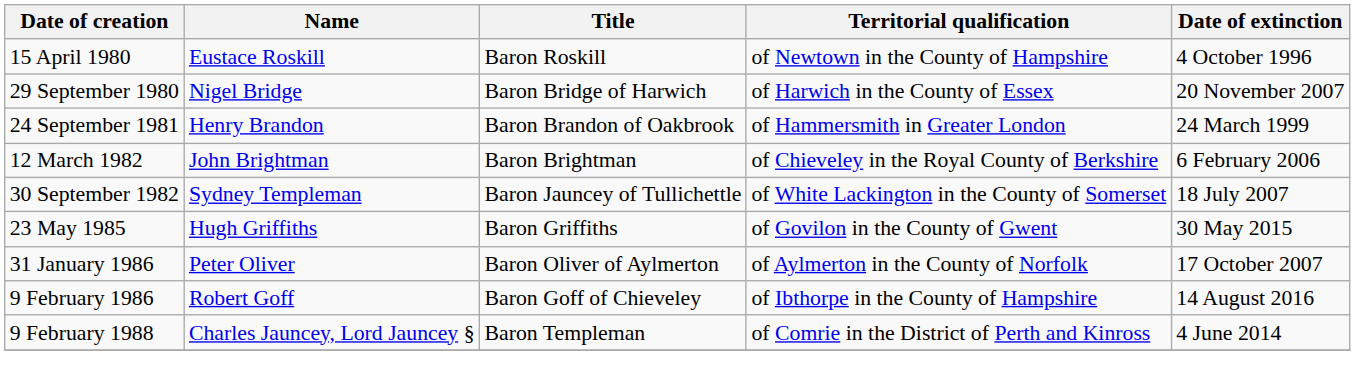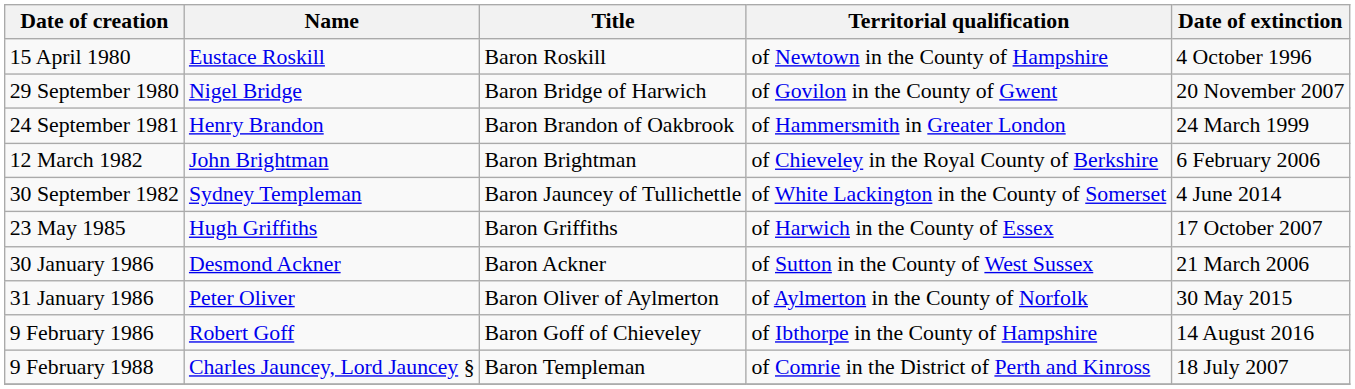29 September 1980 | Territorial qualification: of Harwich in the County of Essex -> of Govilon in the County of Gwent
30 September 1982 | Date of extinction: 18 July 2007 -> 4 June 2014
23 May 1985 | Territorial qualification: of Govilon in the County of Gwent -> of Harwich in the County of Essex
23 May 1985 | Date of extinction: 30 May 2015 -> 17 October 2007
+ row: 30 January 1986 | Desmond Ackner | Baron Ackner | of Sutton in the County of West Sussex | 21 March 2006
31 January 1986 | Date of extinction: 17 October 2007 -> 30 May 2015
9 February 1988 | Date of extinction: 4 June 2014 -> 18 July 2007
